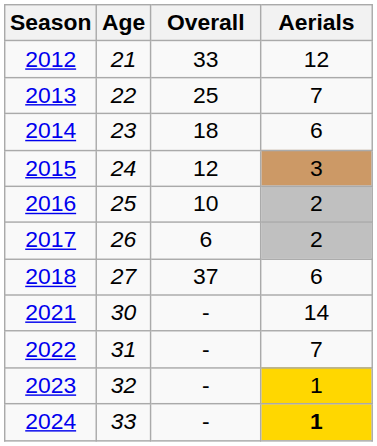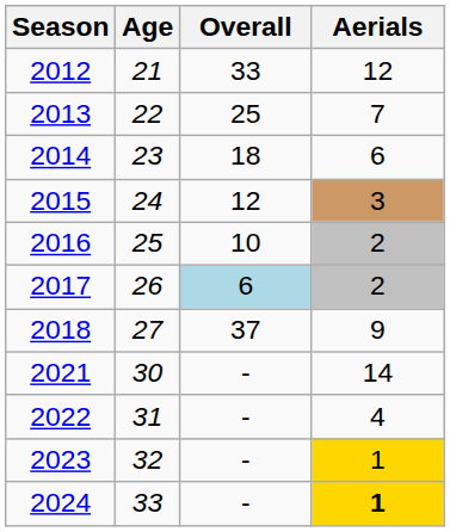2017 | Overall: no background -> lightblue background
2018 | Aerials: 6 -> 9
2022 | Aerials: 7 -> 4
